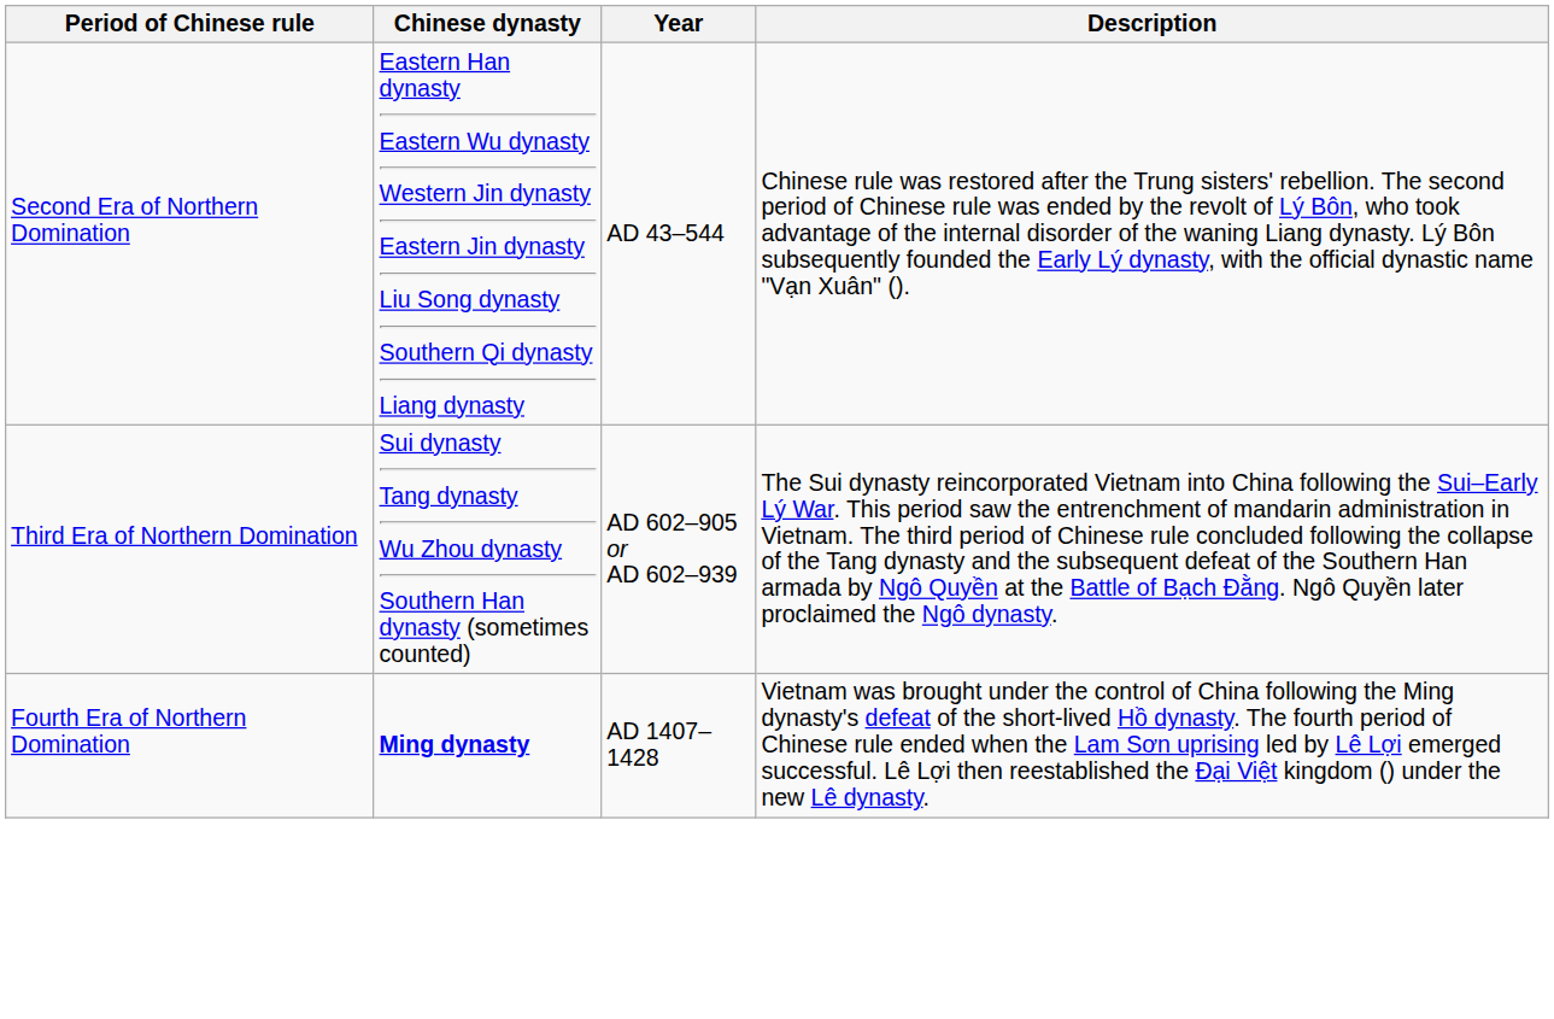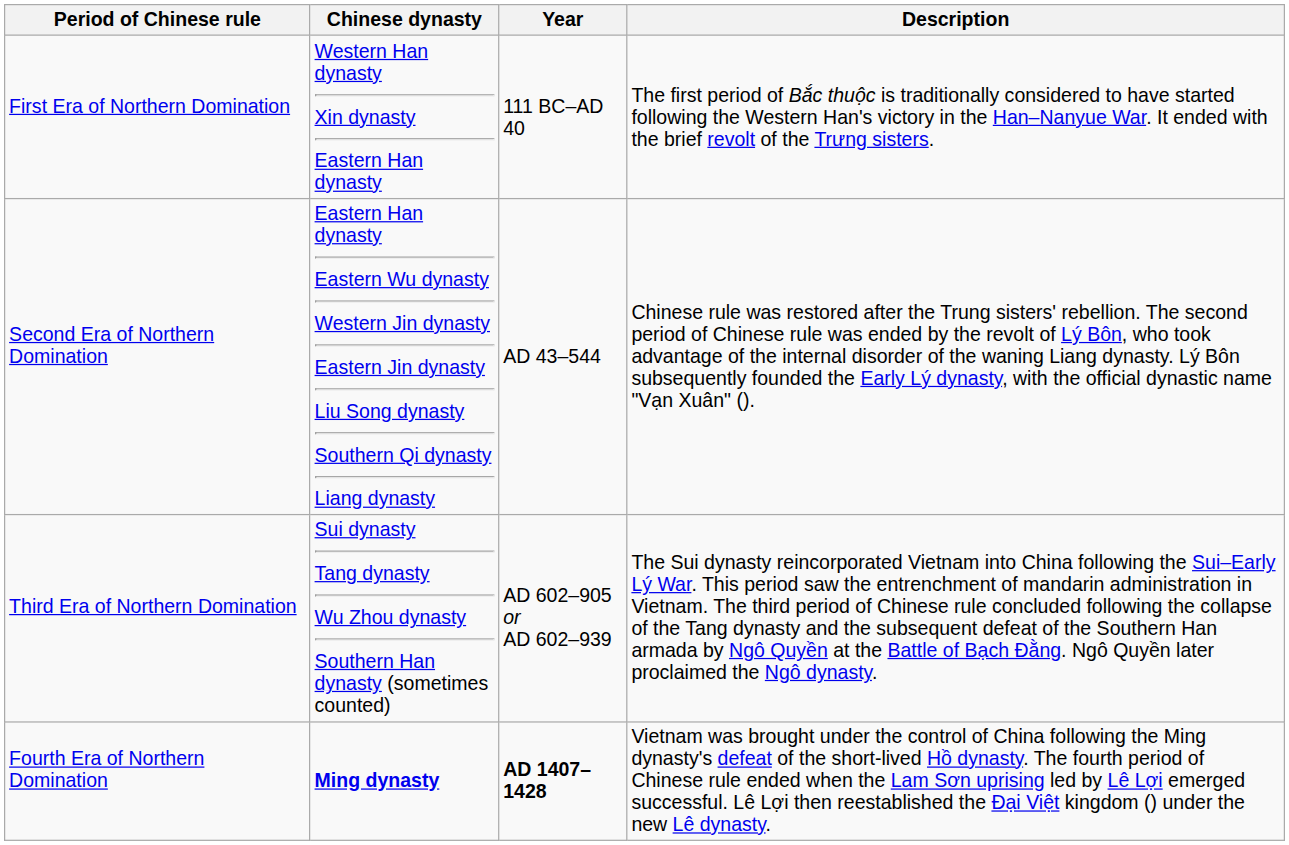+ row: First Era of Northern Domination | Western Han dynasty Xin dynasty Eastern Han dynasty | 111 BC–AD 40 | The first period of Bắc thuộc is traditionally considered to have started following the Western Han's victory in the Han–Nanyue War. It ended with the brief revolt of the Trưng sisters.
Fourth Era of Northern Domination | Year: normal -> bold
